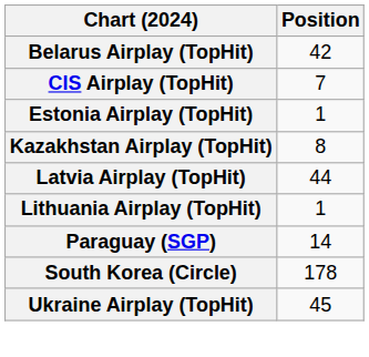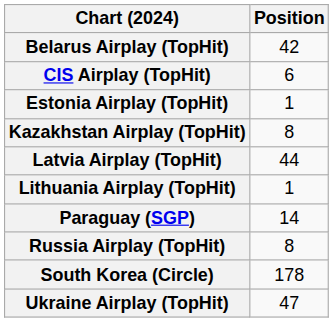CIS Airplay (TopHit) | Position: 7 -> 6
+ row: Russia Airplay (TopHit) | 8
Ukraine Airplay (TopHit) | Position: 45 -> 47
